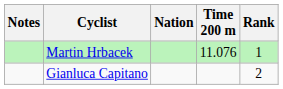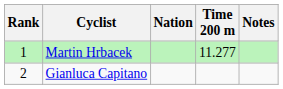columns swapped: Rank <-> Notes
Martin Hrbacek | Time 200 m: 11.076 -> 11.277
